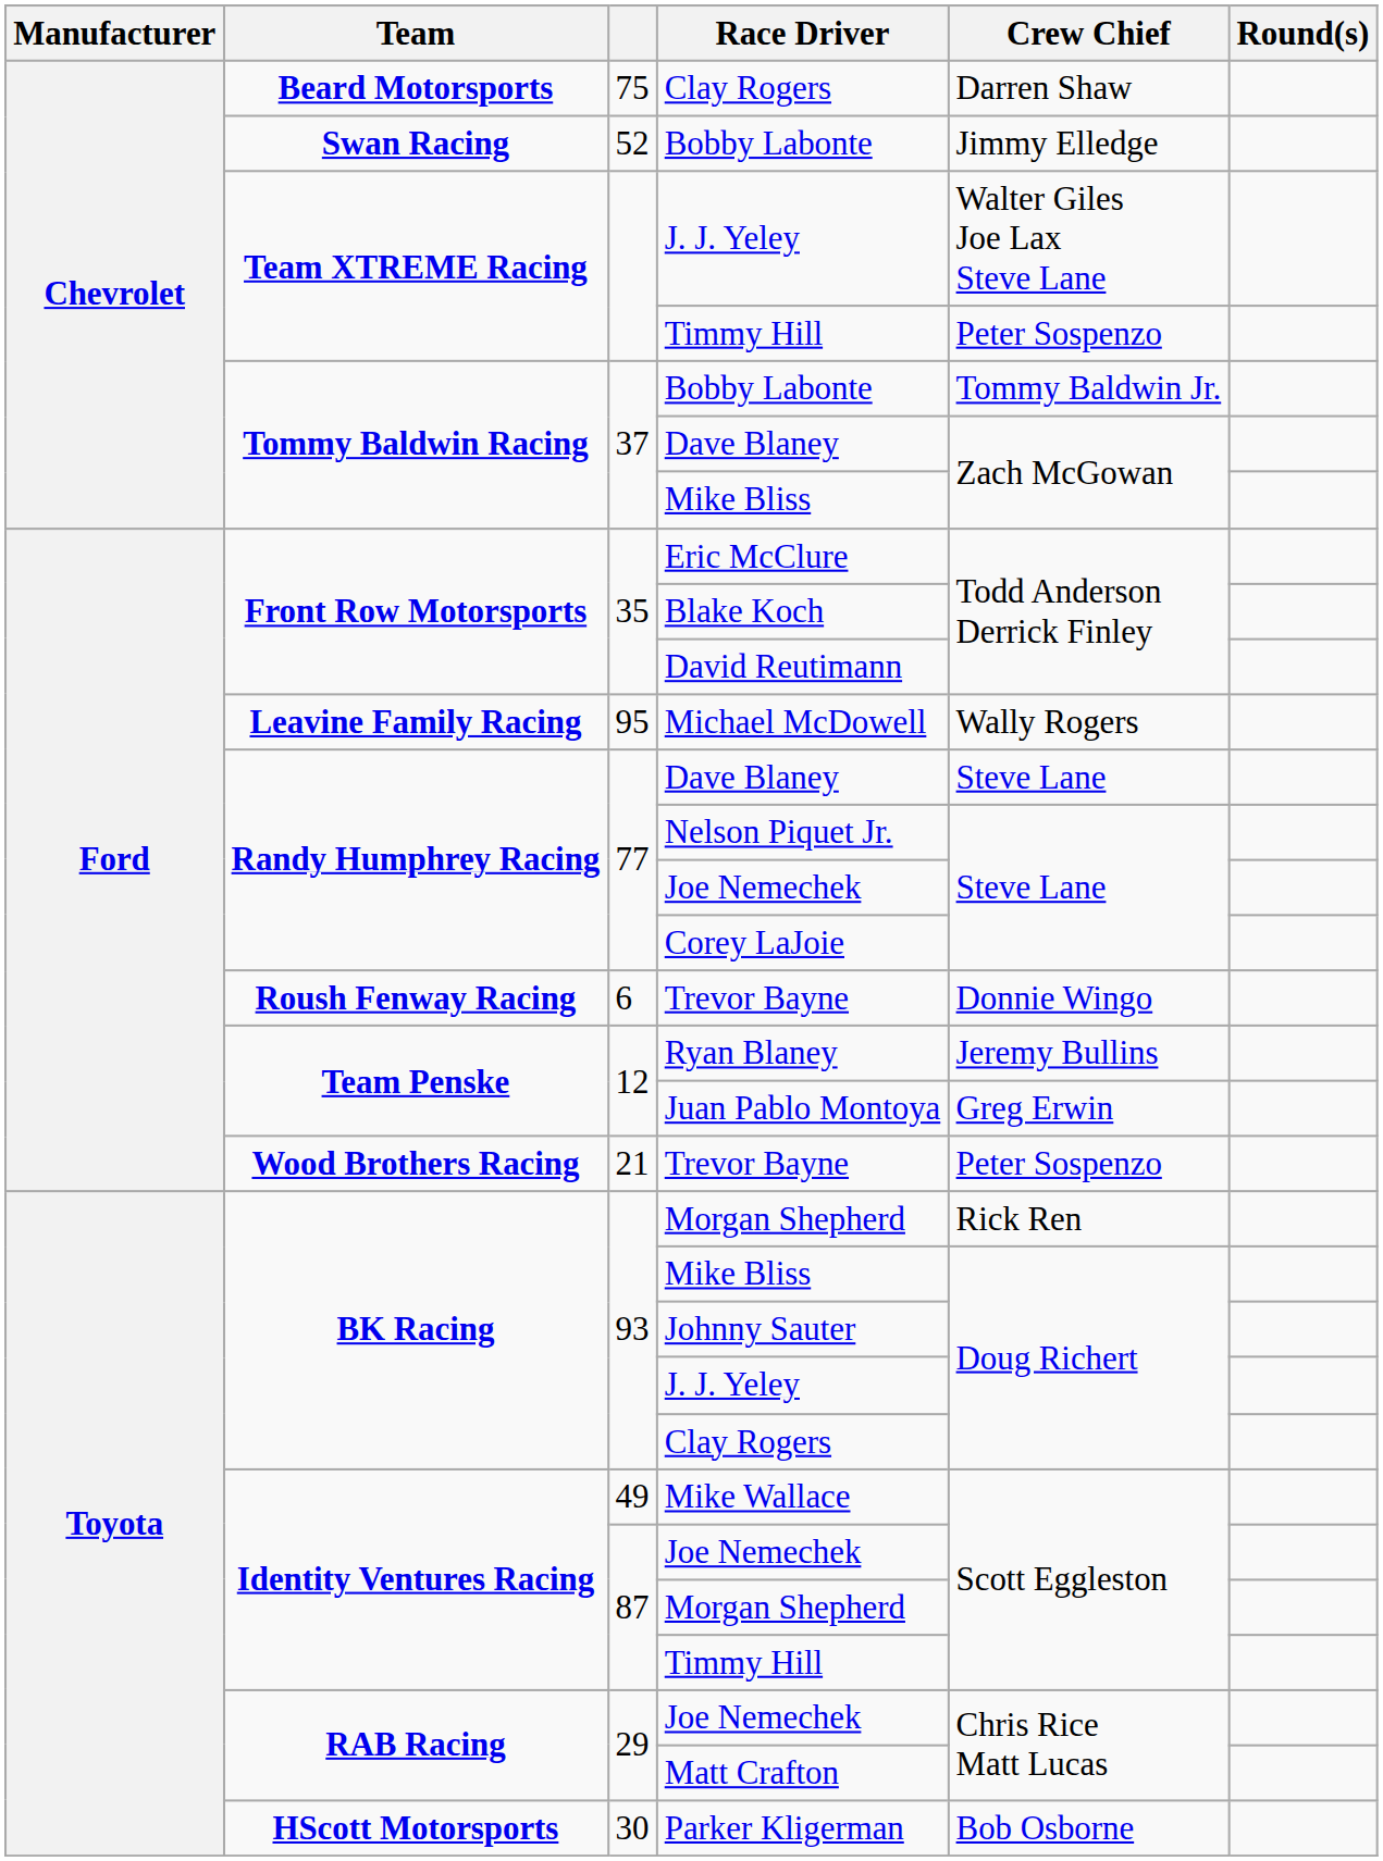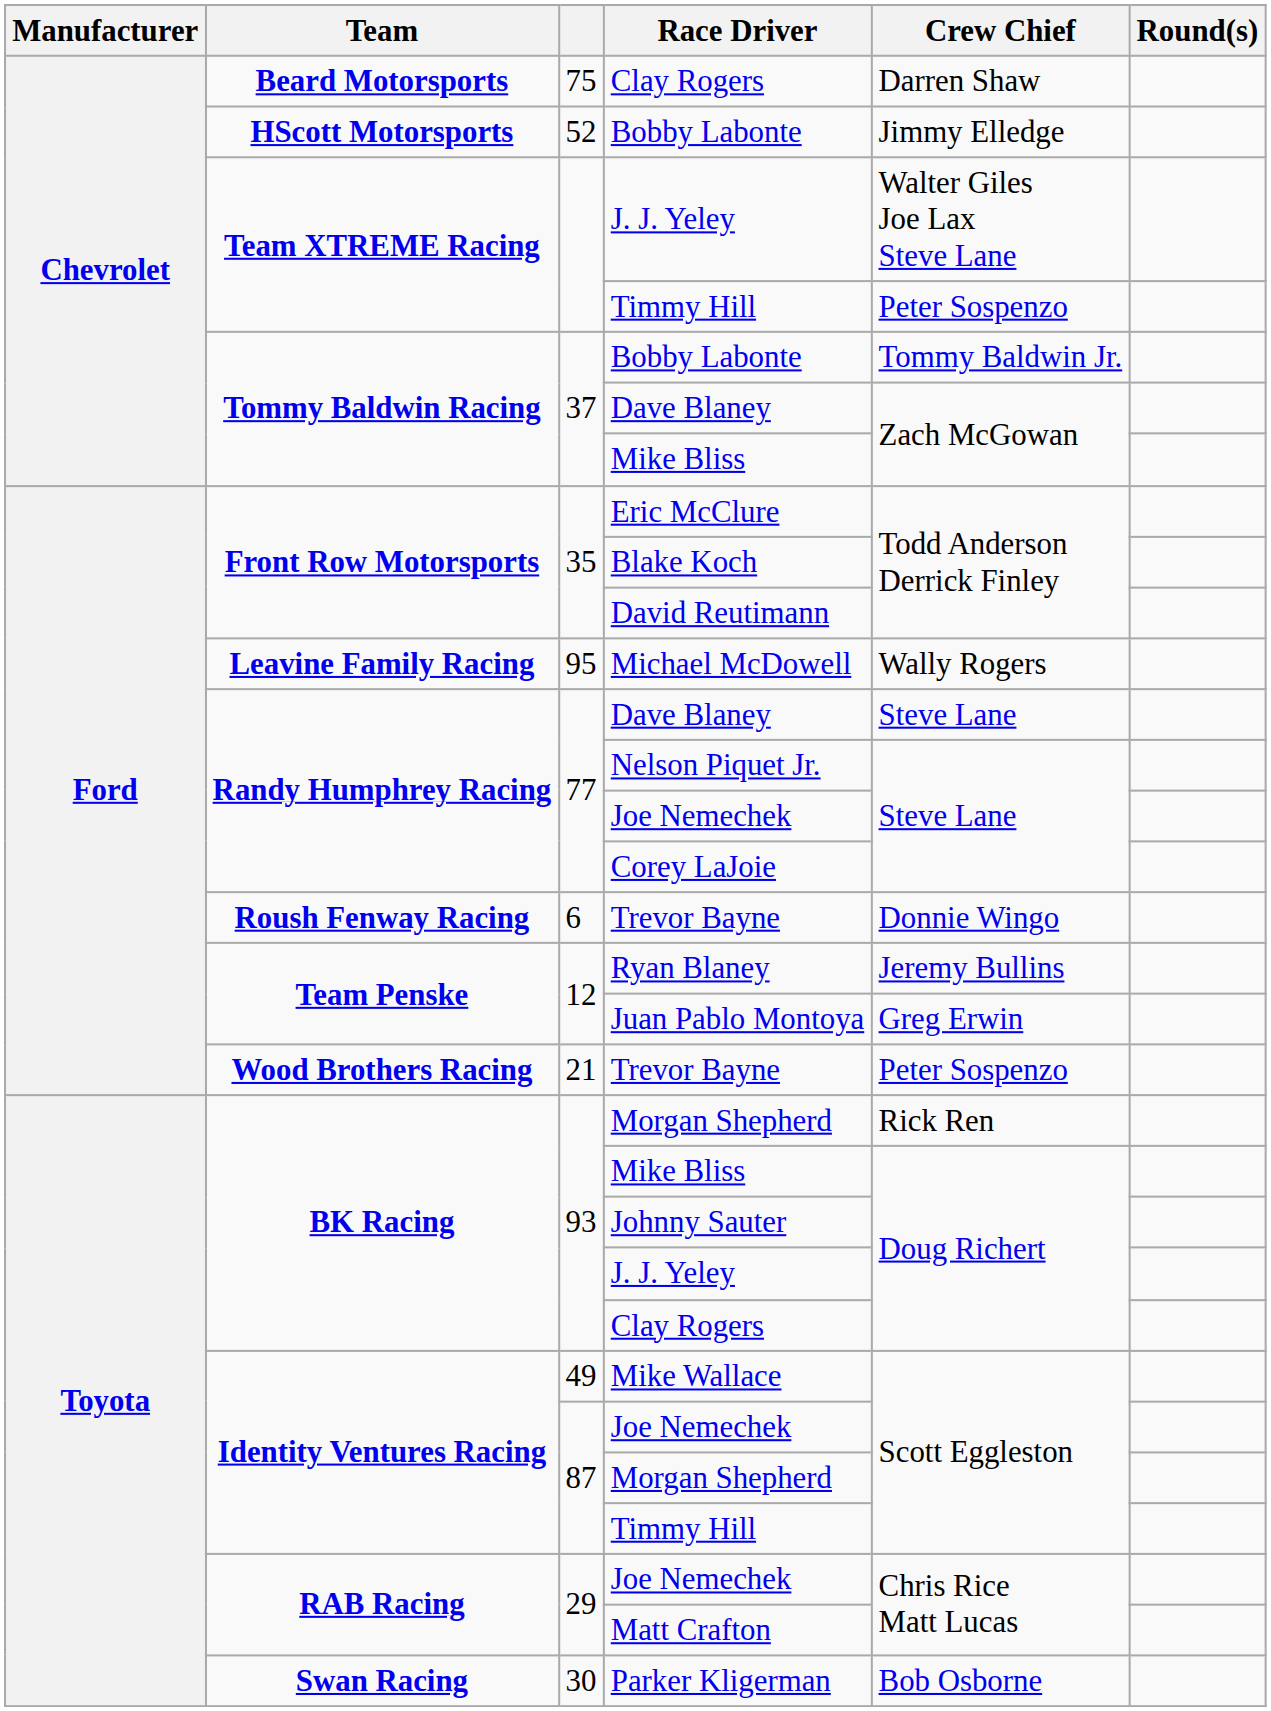52 / Bobby Labonte | Team: Swan Racing -> HScott Motorsports
Parker Kligerman | Team: HScott Motorsports -> Swan Racing
